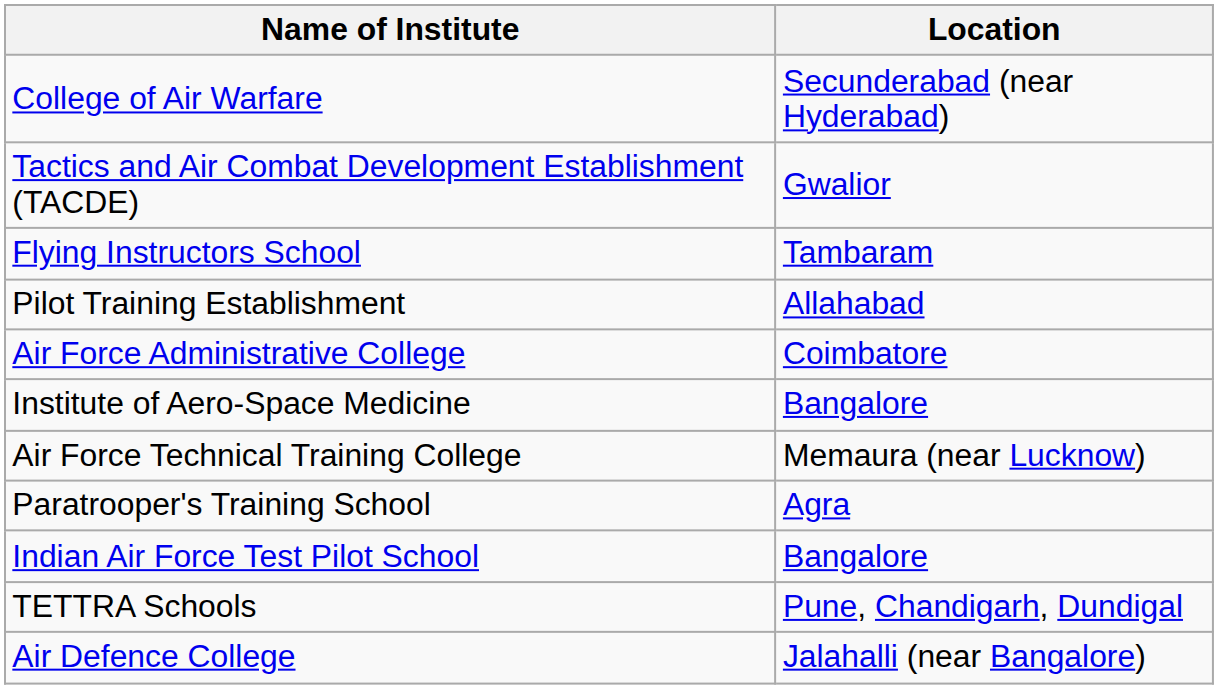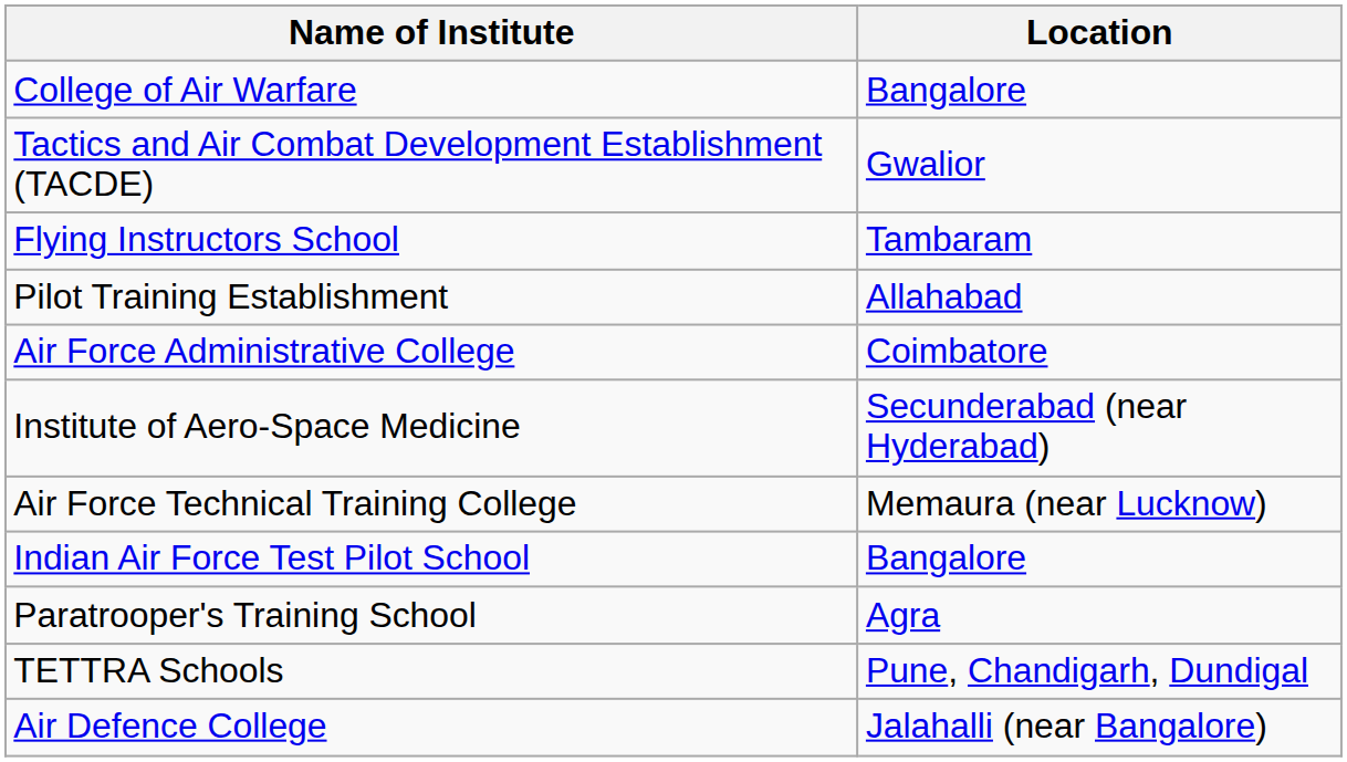College of Air Warfare | Location: Secunderabad (near Hyderabad) -> Bangalore
Institute of Aero-Space Medicine | Location: Bangalore -> Secunderabad (near Hyderabad)
rows swapped: Paratrooper's Training School <-> Indian Air Force Test Pilot School
